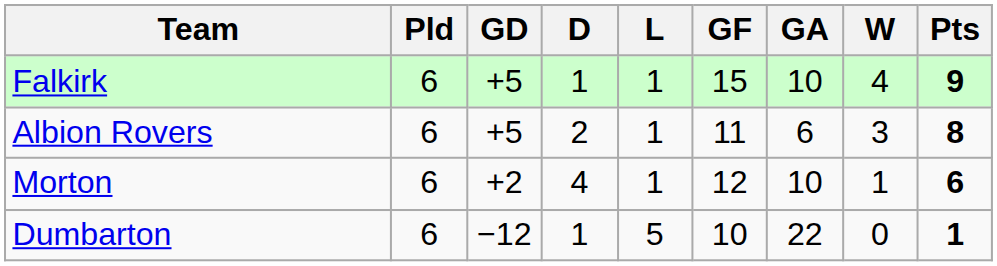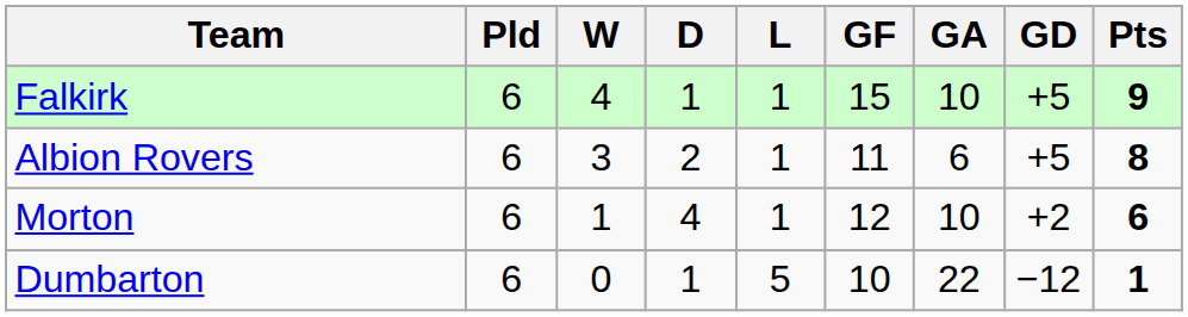columns swapped: W <-> GD
